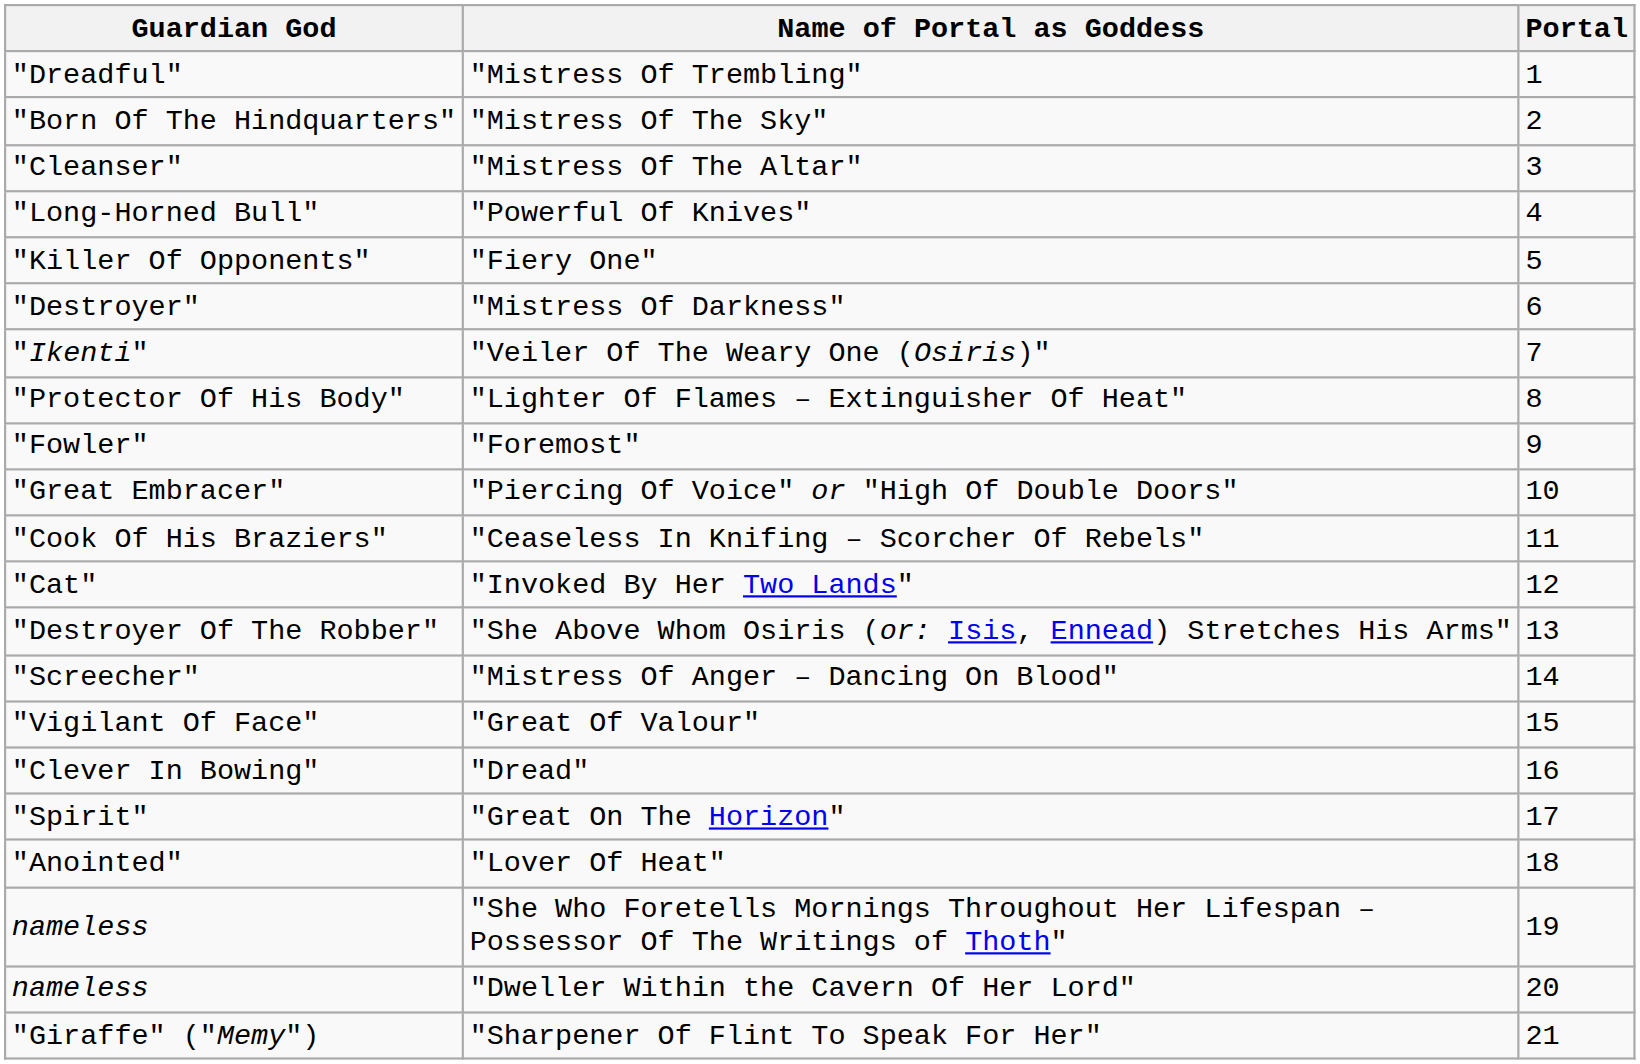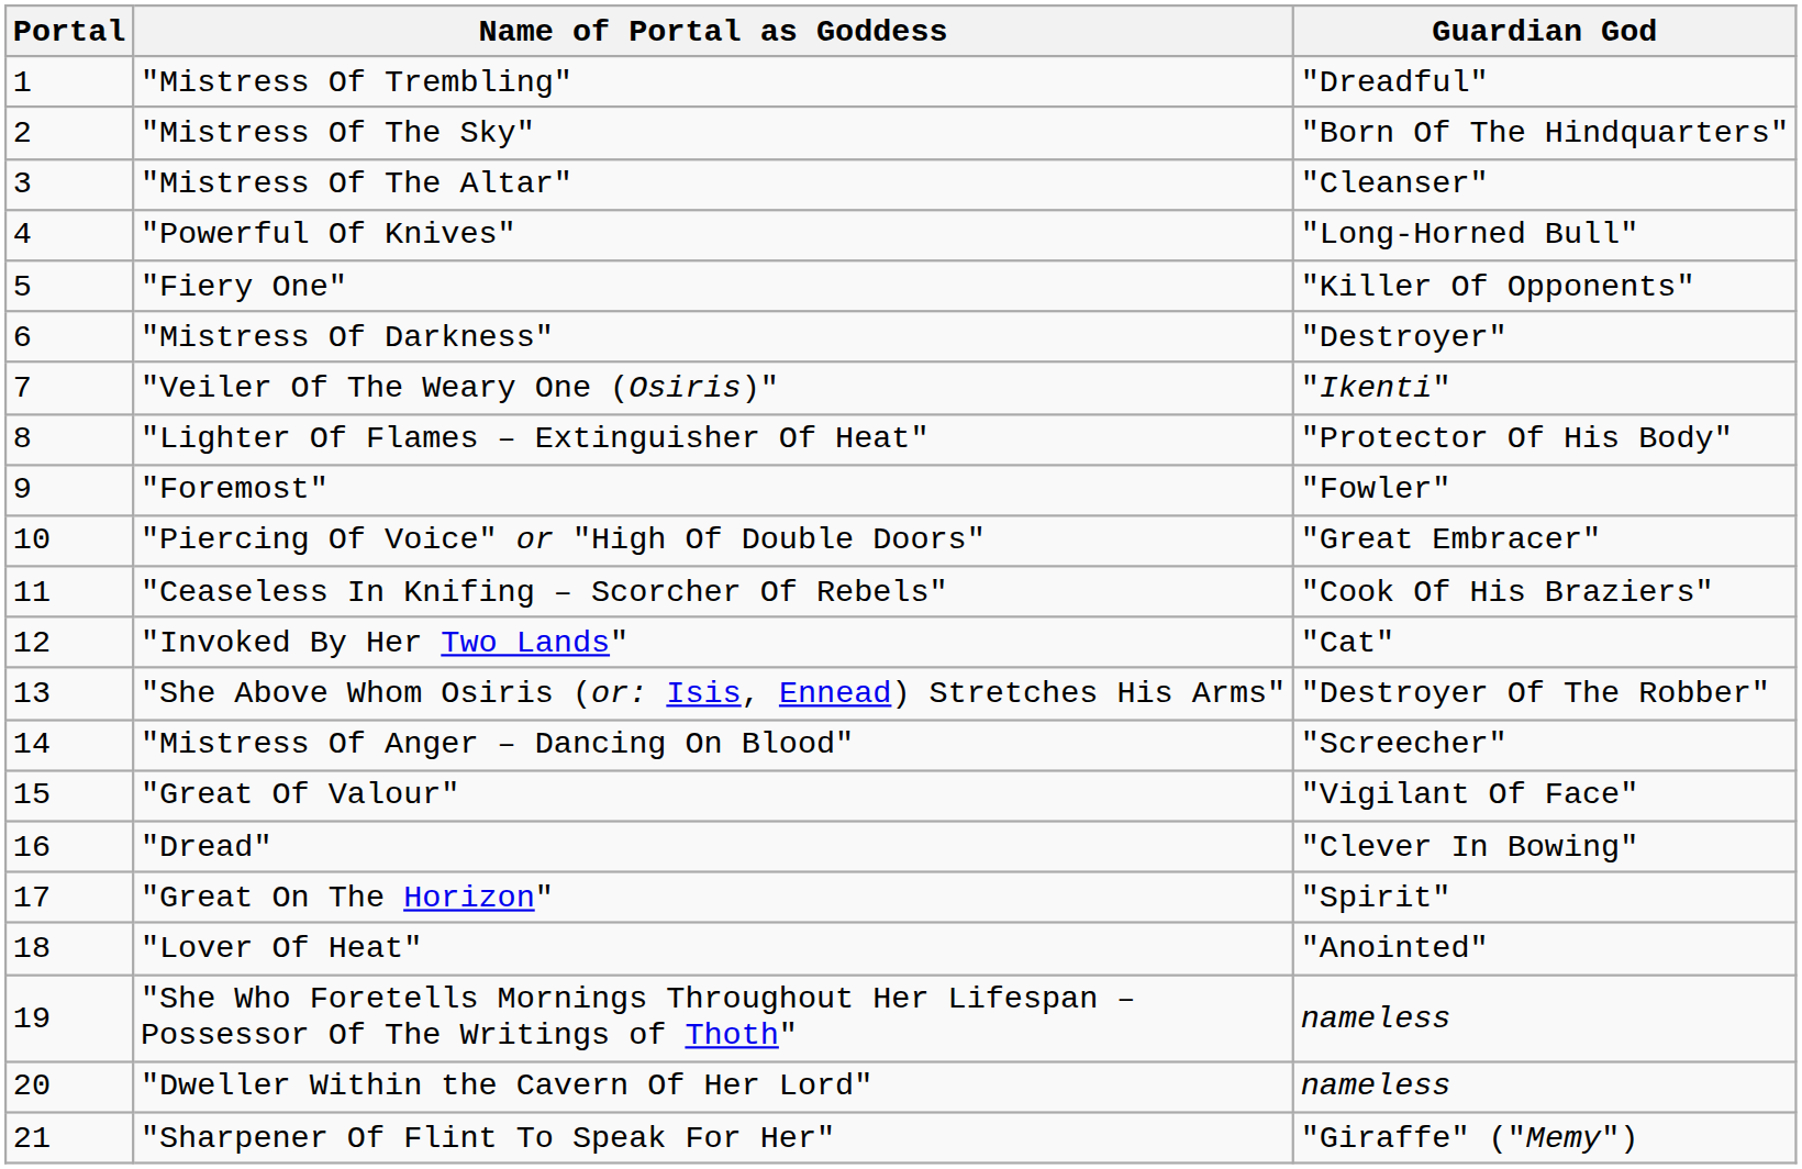columns swapped: Portal <-> Guardian God
